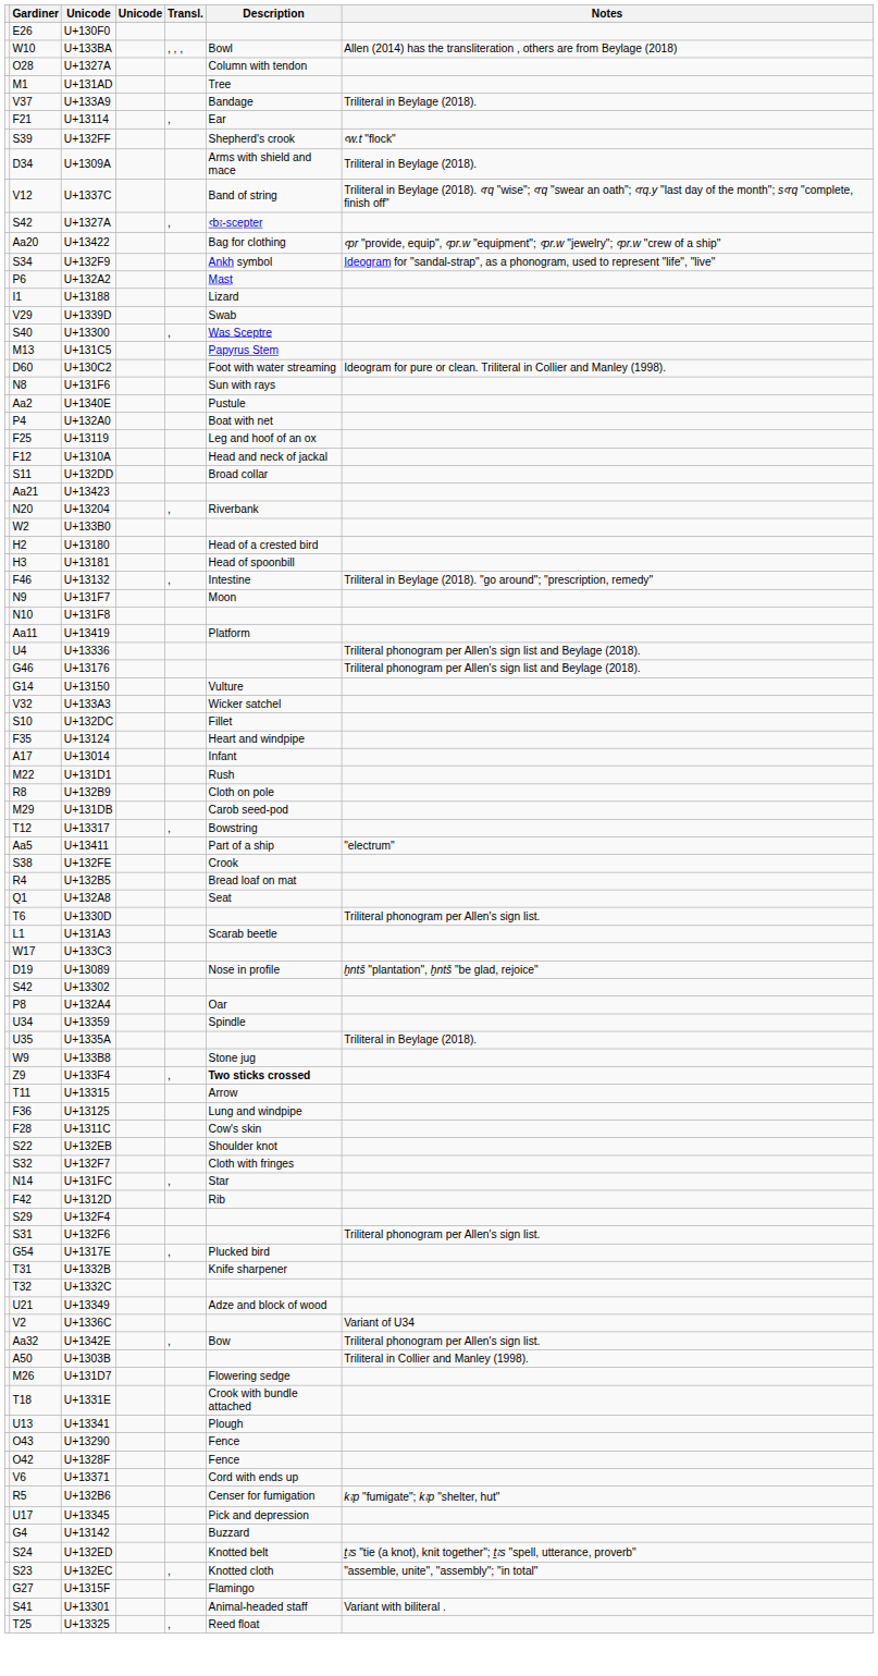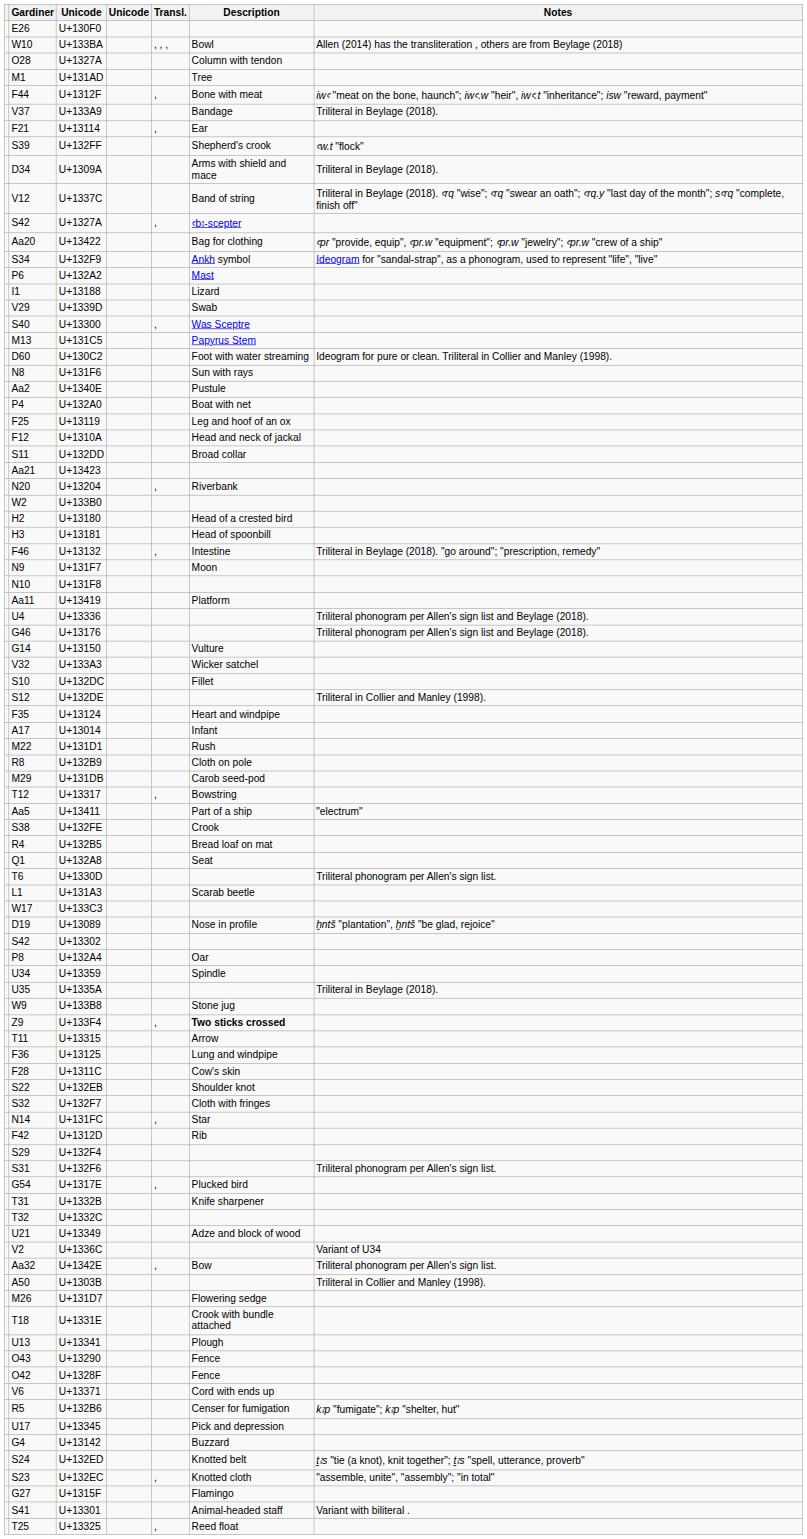+ row: F44 | U+1312F | , | Bone with meat | iwꜥ "meat on the bone, haunch"; iwꜥ.w "heir", iwꜥ.t "inheritance"; isw "reward, payment"
+ row: S12 | U+132DE | Triliteral in Collier and Manley (1998).
